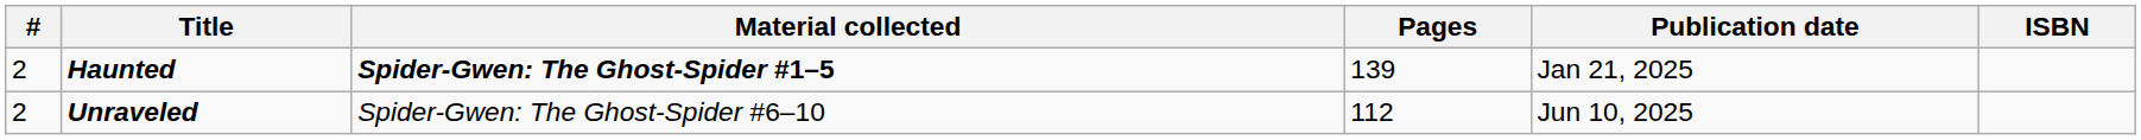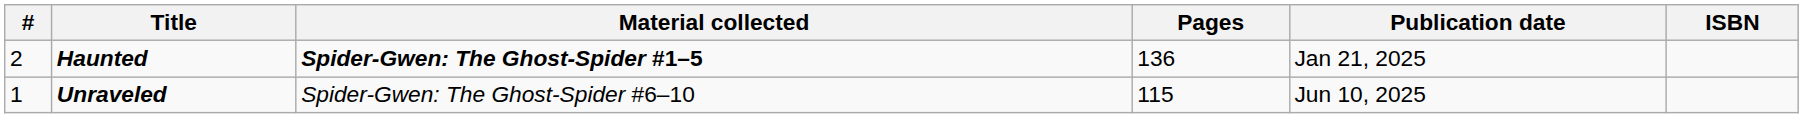Haunted | Pages: 139 -> 136
Unraveled | #: 2 -> 1
Unraveled | Pages: 112 -> 115
